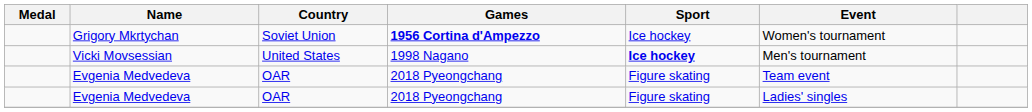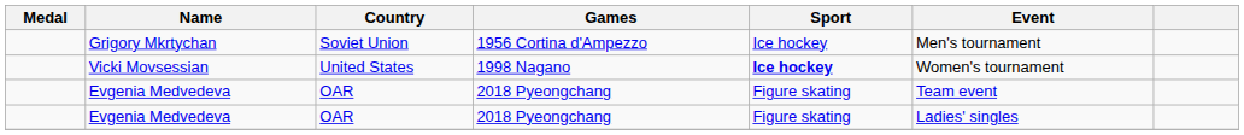Grigory Mkrtychan | Games: bold -> normal
Grigory Mkrtychan | Event: Women's tournament -> Men's tournament
Vicki Movsessian | Event: Men's tournament -> Women's tournament
